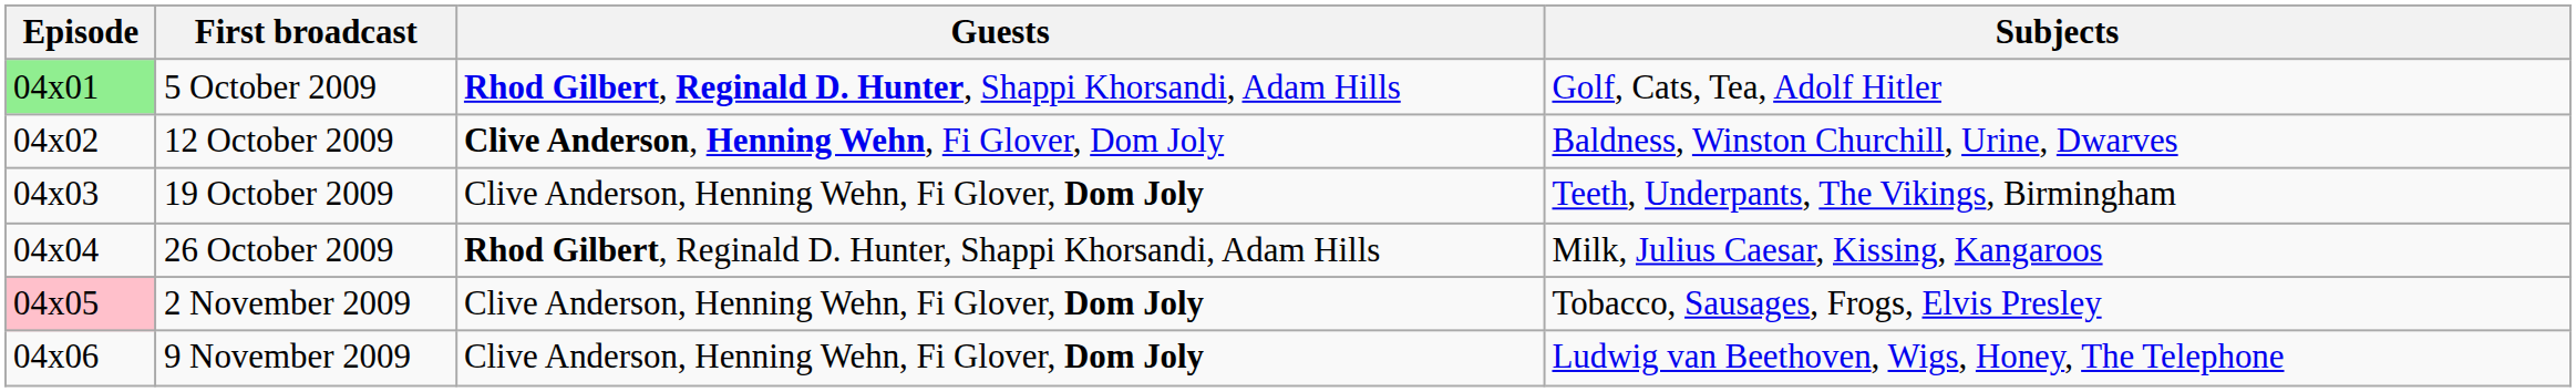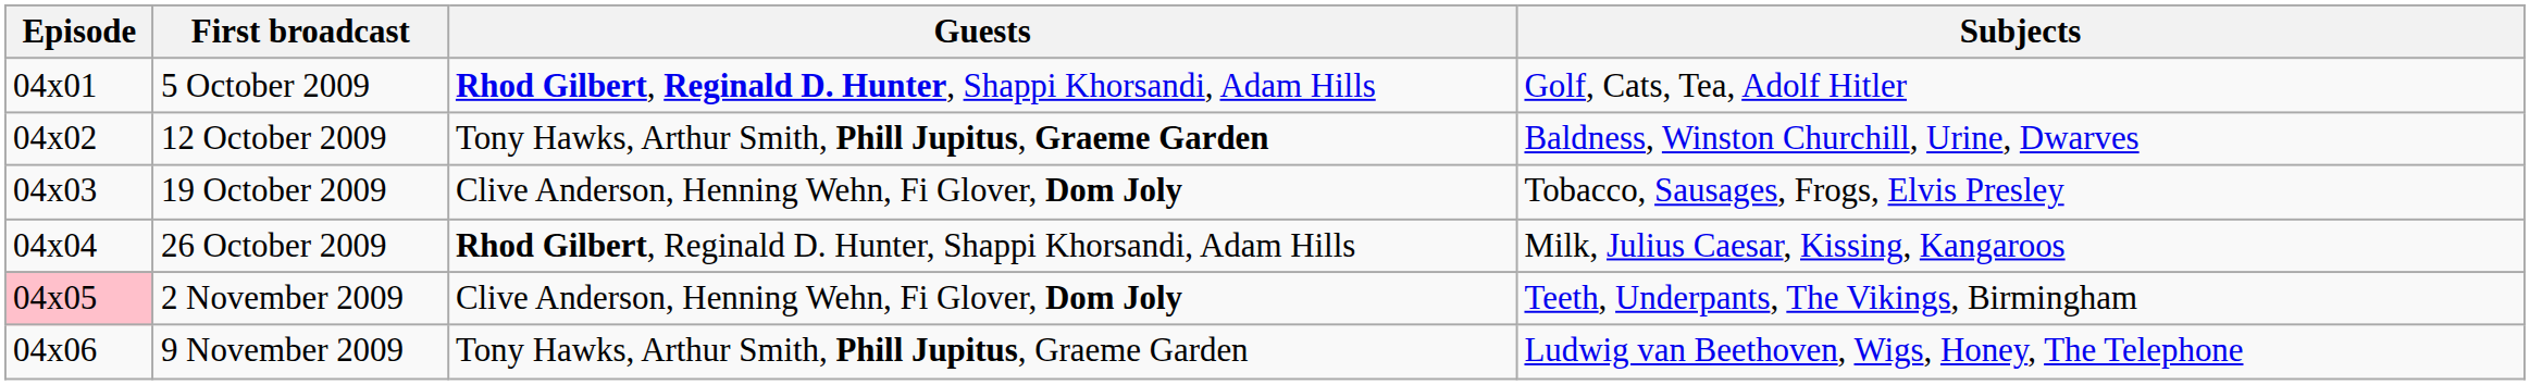5 October 2009 | Episode: lightgreen background -> no background
12 October 2009 | Guests: Clive Anderson, Henning Wehn, Fi Glover, Dom Joly -> Tony Hawks, Arthur Smith, Phill Jupitus, Graeme Garden
19 October 2009 | Subjects: Teeth, Underpants, The Vikings, Birmingham -> Tobacco, Sausages, Frogs, Elvis Presley
2 November 2009 | Subjects: Tobacco, Sausages, Frogs, Elvis Presley -> Teeth, Underpants, The Vikings, Birmingham
9 November 2009 | Guests: Clive Anderson, Henning Wehn, Fi Glover, Dom Joly -> Tony Hawks, Arthur Smith, Phill Jupitus, Graeme Garden
